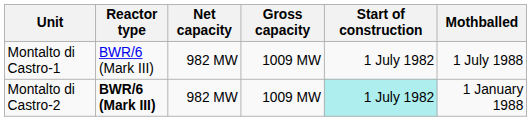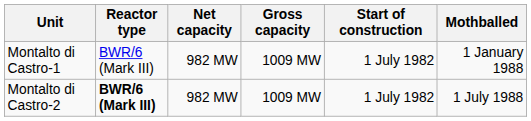Montalto di Castro-1 | Mothballed: 1 July 1988 -> 1 January 1988
Montalto di Castro-2 | Start of construction: paleturquoise background -> no background
Montalto di Castro-2 | Mothballed: 1 January 1988 -> 1 July 1988
